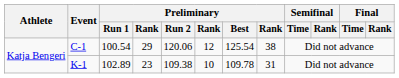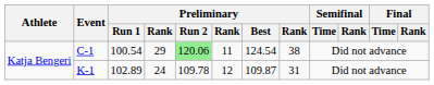C-1 | Preliminary / Run 2: no background -> lightgreen background
C-1 | column 6: 12 -> 11
C-1 | Preliminary / Best: 125.54 -> 124.54
K-1 | column 4: 23 -> 24
K-1 | Preliminary / Run 2: 109.38 -> 109.78
K-1 | column 6: 10 -> 12
K-1 | Preliminary / Best: 109.78 -> 109.87
